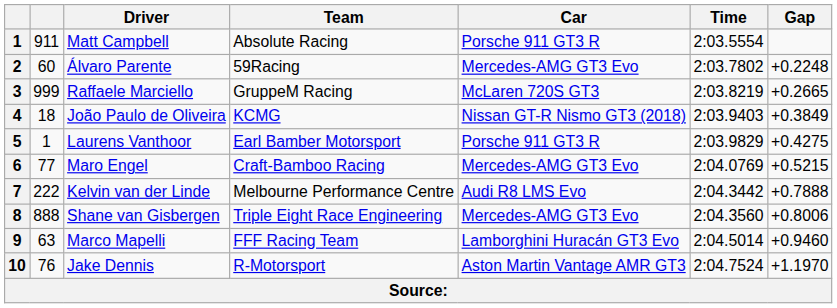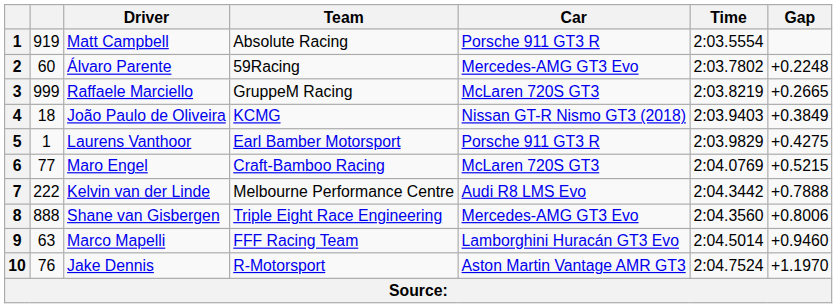Matt Campbell | column 2: 911 -> 919
Maro Engel | Car: Mercedes-AMG GT3 Evo -> McLaren 720S GT3
